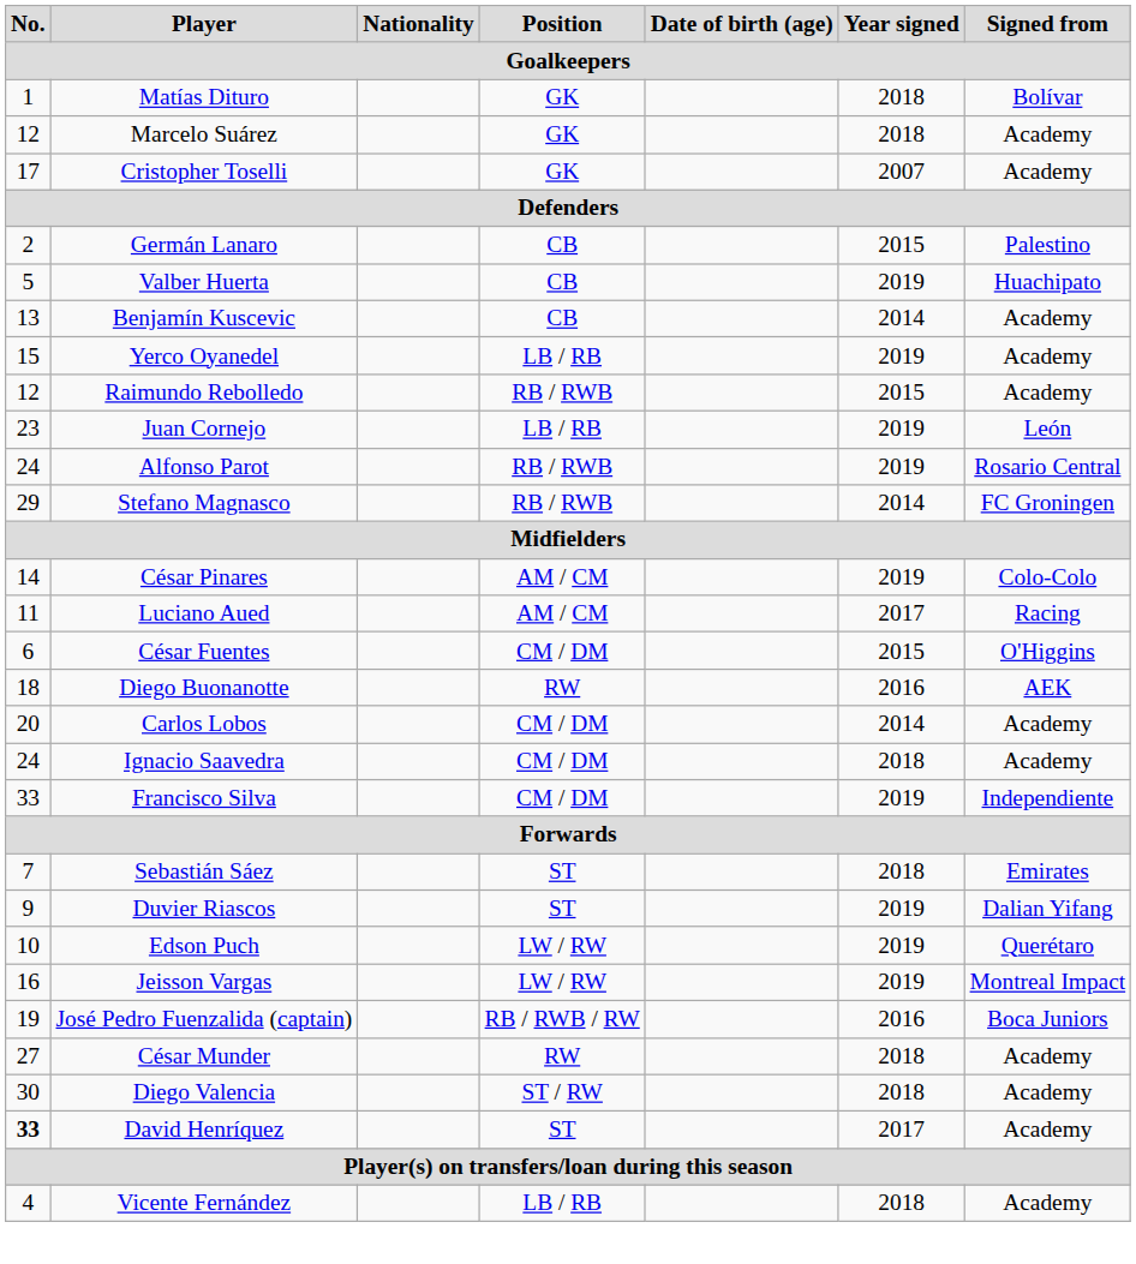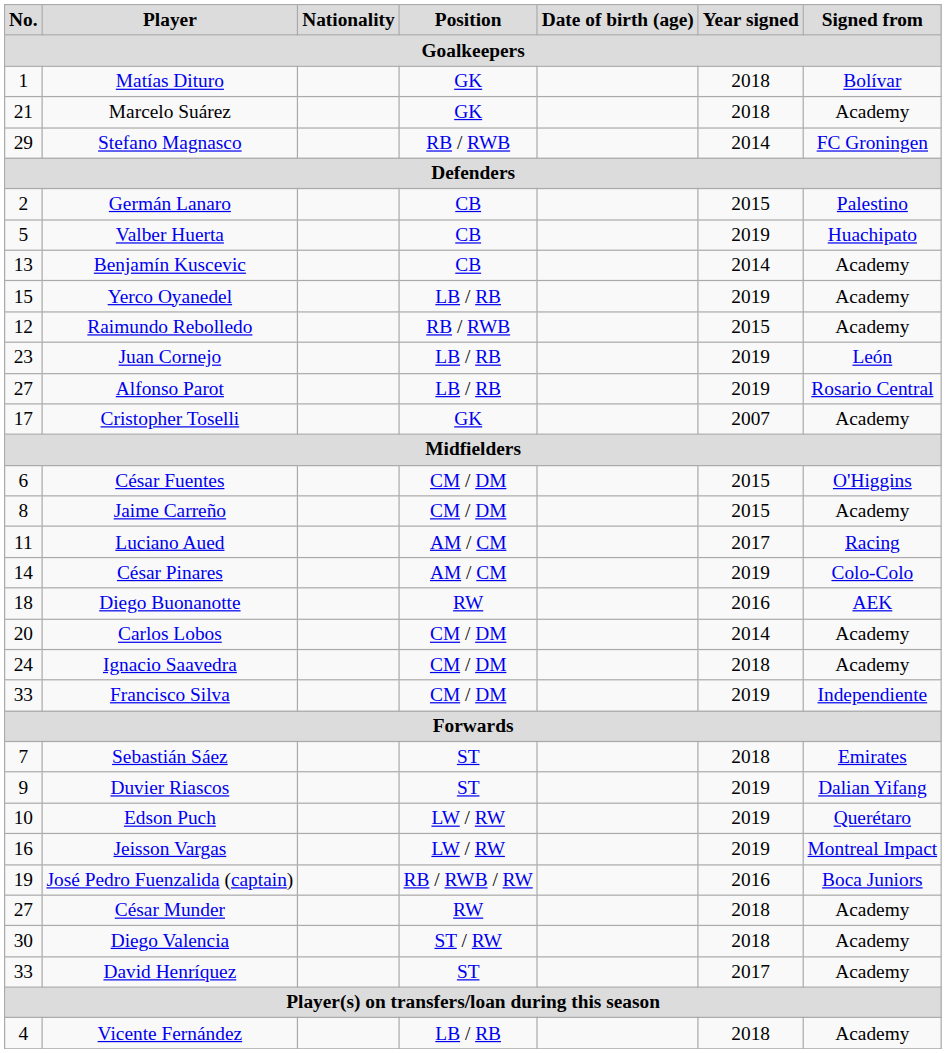Marcelo Suárez | No.: 12 -> 21
rows swapped: Cristopher Toselli <-> Stefano Magnasco
Alfonso Parot | No.: 24 -> 27
Alfonso Parot | Position: RB / RWB -> LB / RB
rows swapped: César Fuentes <-> César Pinares
+ row: 8 | Jaime Carreño | CM / DM | 2015 | Academy
David Henríquez | No.: bold -> normal
